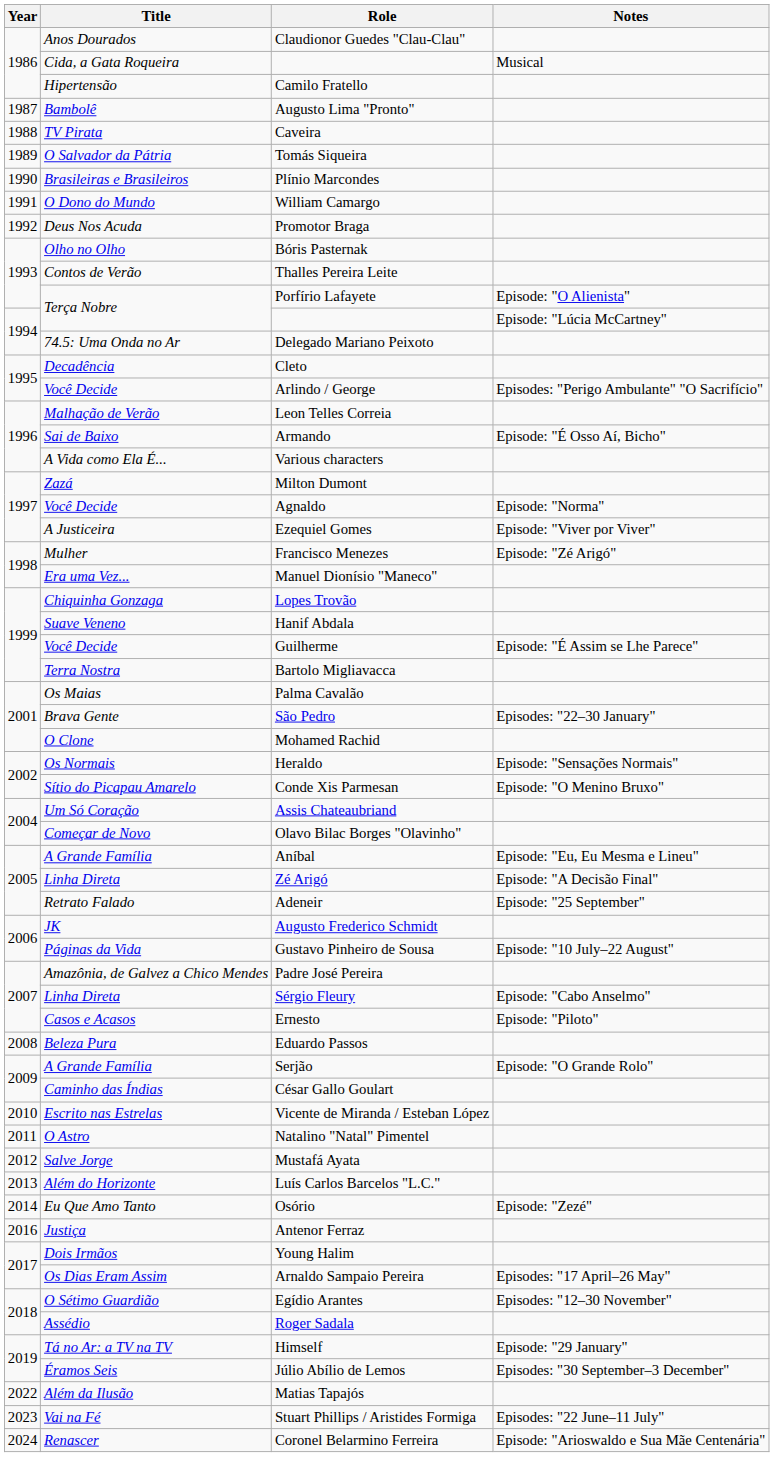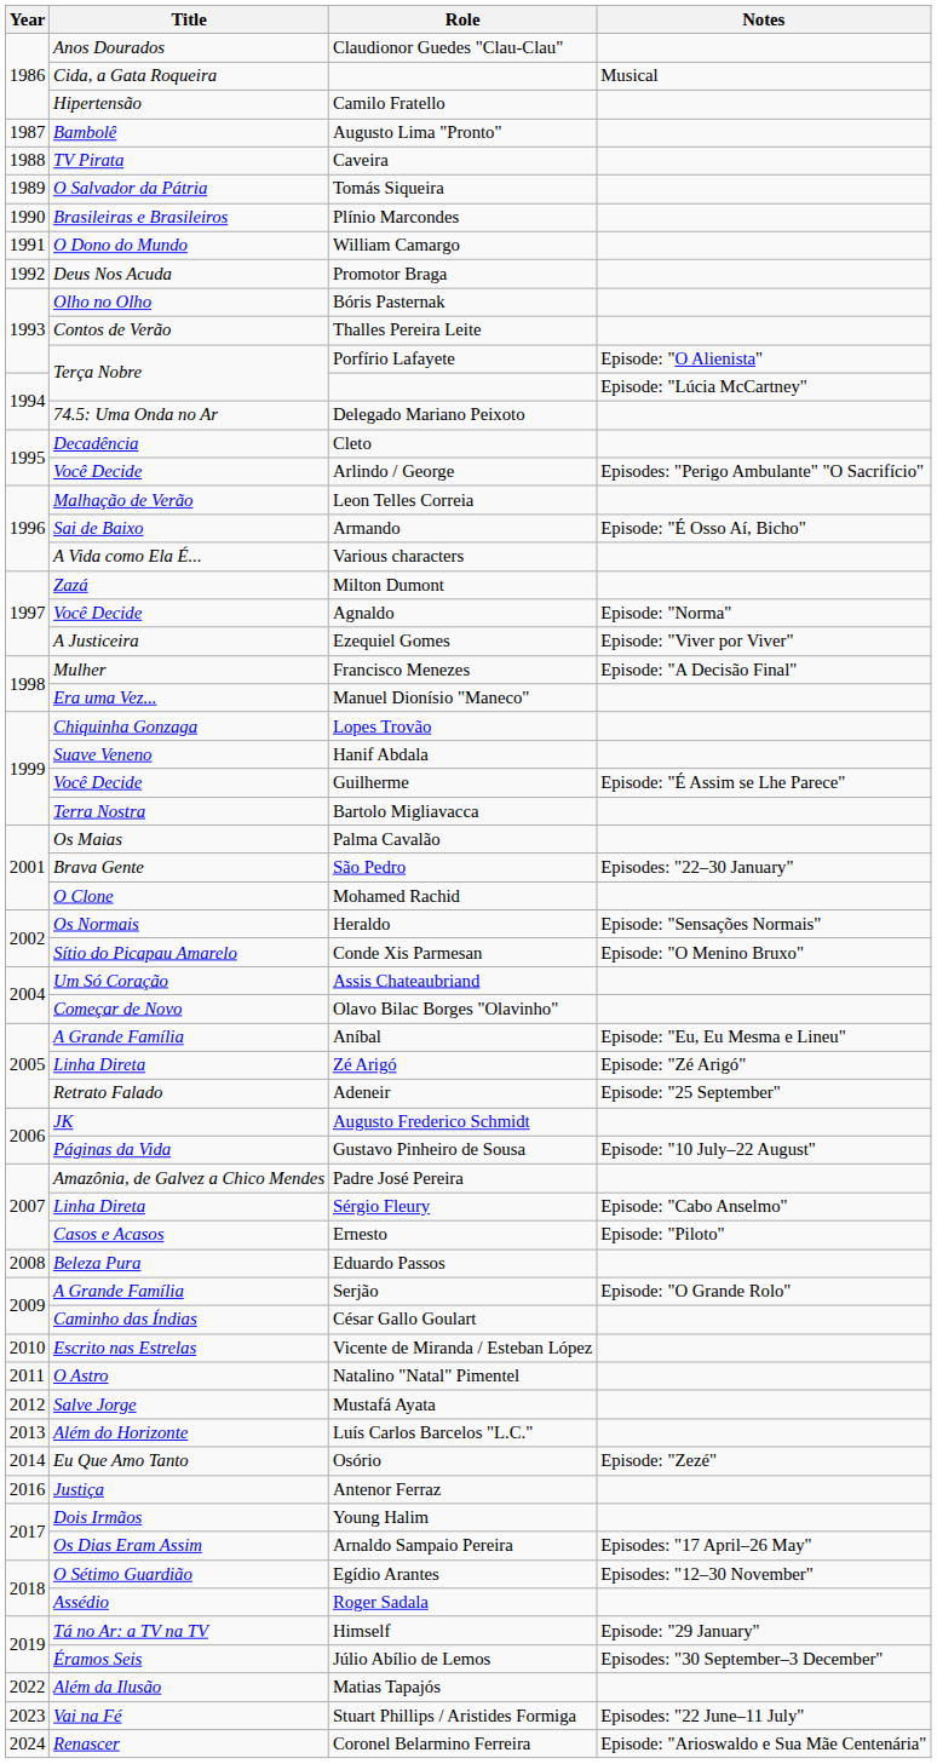Francisco Menezes | Notes: Episode: "Zé Arigó" -> Episode: "A Decisão Final"
Zé Arigó | Notes: Episode: "A Decisão Final" -> Episode: "Zé Arigó"
